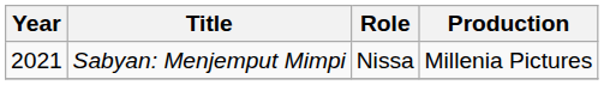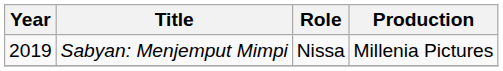Sabyan: Menjemput Mimpi | Year: 2021 -> 2019
